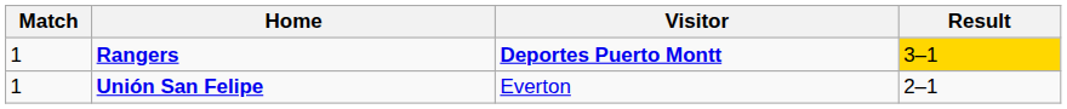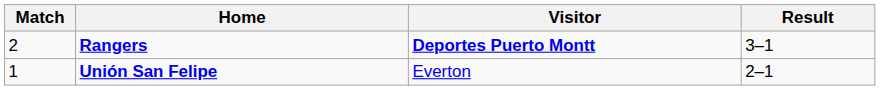Rangers | Match: 1 -> 2
Rangers | Result: gold background -> no background
